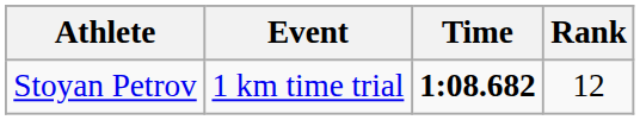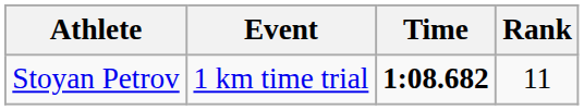Stoyan Petrov | Rank: 12 -> 11
